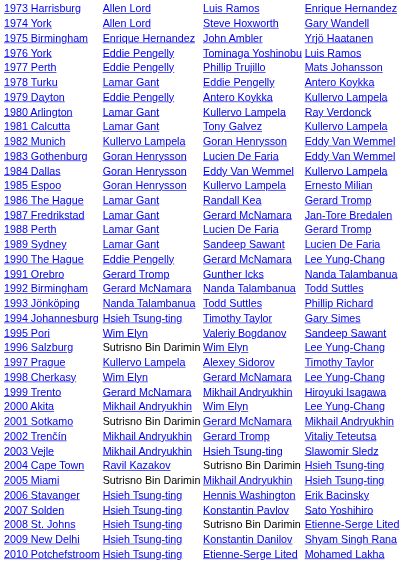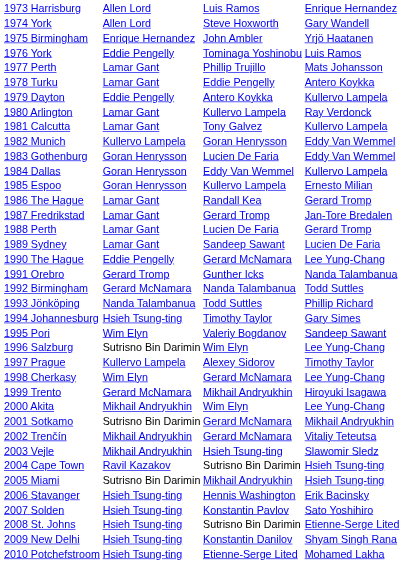1977 Perth | column 2: Eddie Pengelly -> Lamar Gant
1987 Fredrikstad | column 3: Gerard McNamara -> Gerard Tromp
2002 Trenčín | column 3: Gerard Tromp -> Gerard McNamara
